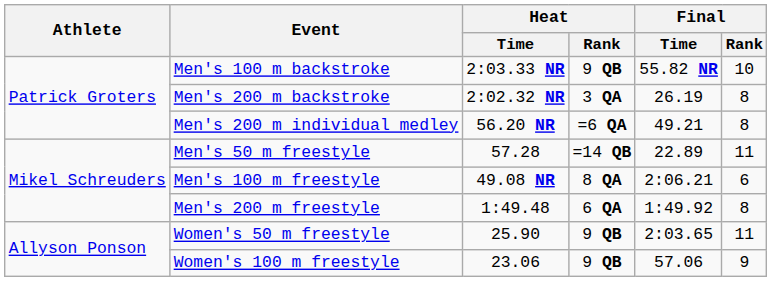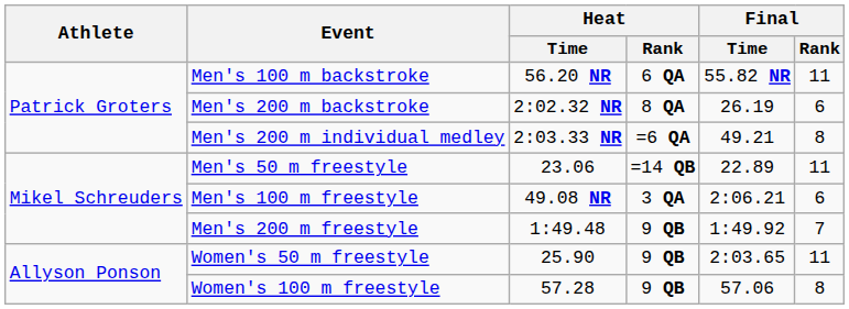Men's 100 m backstroke | Heat / Time: 2:03.33 NR -> 56.20 NR
Men's 100 m backstroke | Heat / Rank: 9 QB -> 6 QA
Men's 100 m backstroke | Final / Rank: 10 -> 11
Men's 200 m backstroke | Heat / Rank: 3 QA -> 8 QA
Men's 200 m backstroke | Final / Rank: 8 -> 6
Men's 200 m individual medley | Heat / Time: 56.20 NR -> 2:03.33 NR
Men's 50 m freestyle | Heat / Time: 57.28 -> 23.06
Men's 100 m freestyle | Heat / Rank: 8 QA -> 3 QA
Men's 200 m freestyle | Heat / Rank: 6 QA -> 9 QB
Men's 200 m freestyle | Final / Rank: 8 -> 7
Women's 100 m freestyle | Heat / Time: 23.06 -> 57.28
Women's 100 m freestyle | Final / Rank: 9 -> 8
